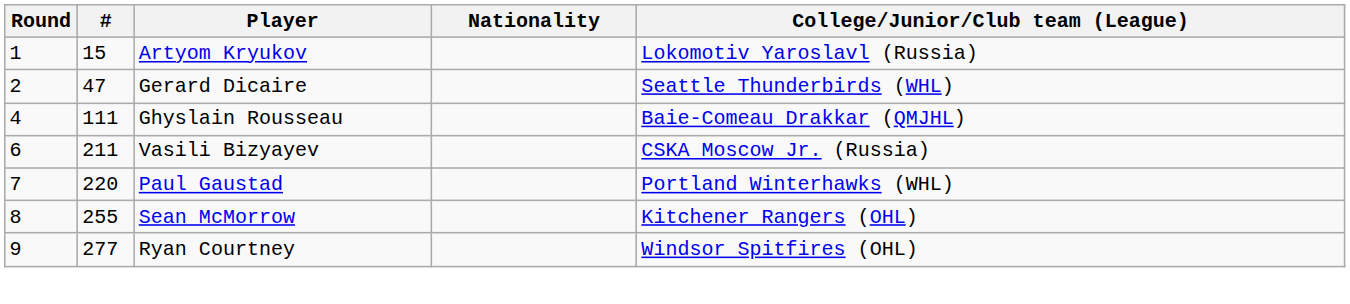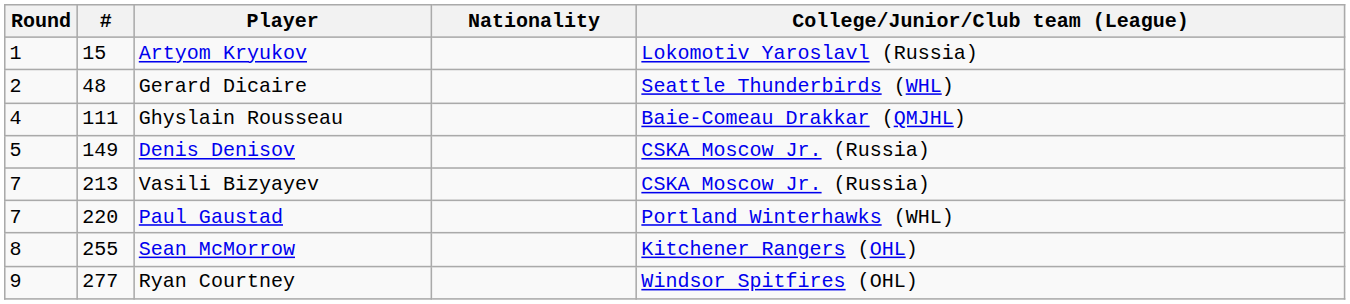Gerard Dicaire | #: 47 -> 48
+ row: 5 | 149 | Denis Denisov | CSKA Moscow Jr. (Russia)
Vasili Bizyayev | Round: 6 -> 7
Vasili Bizyayev | #: 211 -> 213
